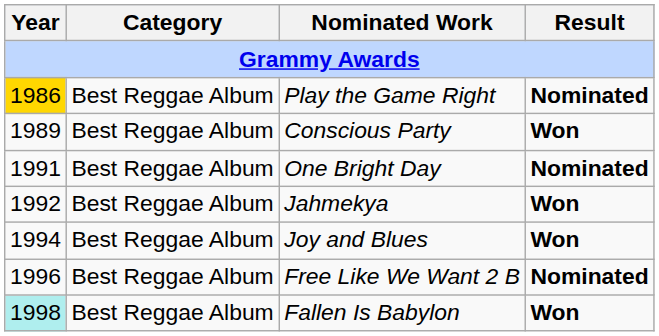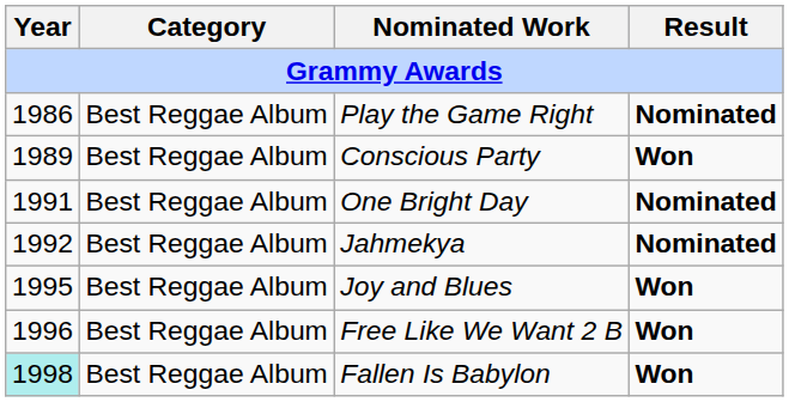Play the Game Right | Year: gold background -> no background
Jahmekya | Result: Won -> Nominated
Joy and Blues | Year: 1994 -> 1995
Free Like We Want 2 B | Result: Nominated -> Won
